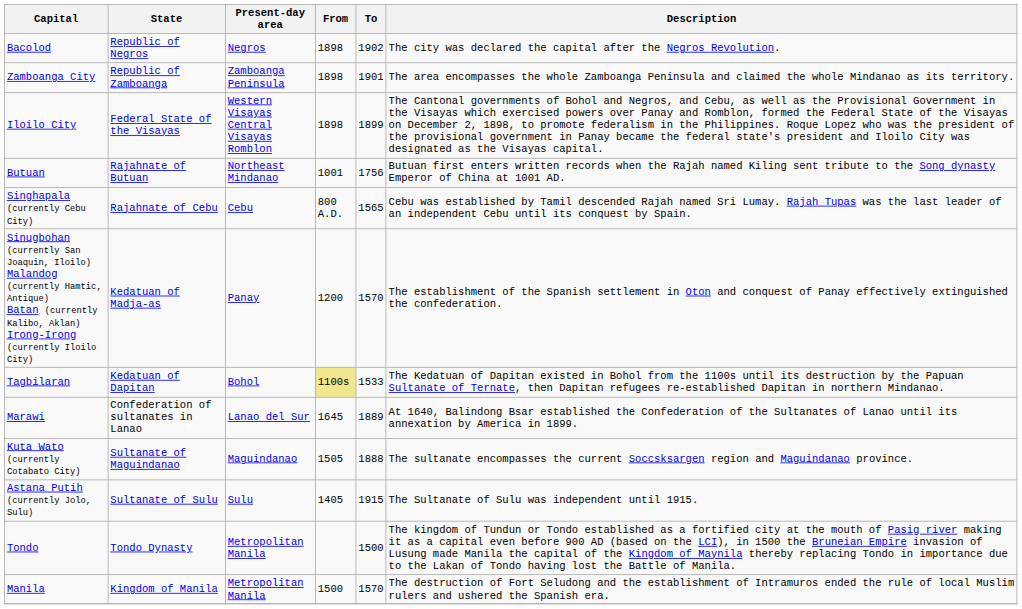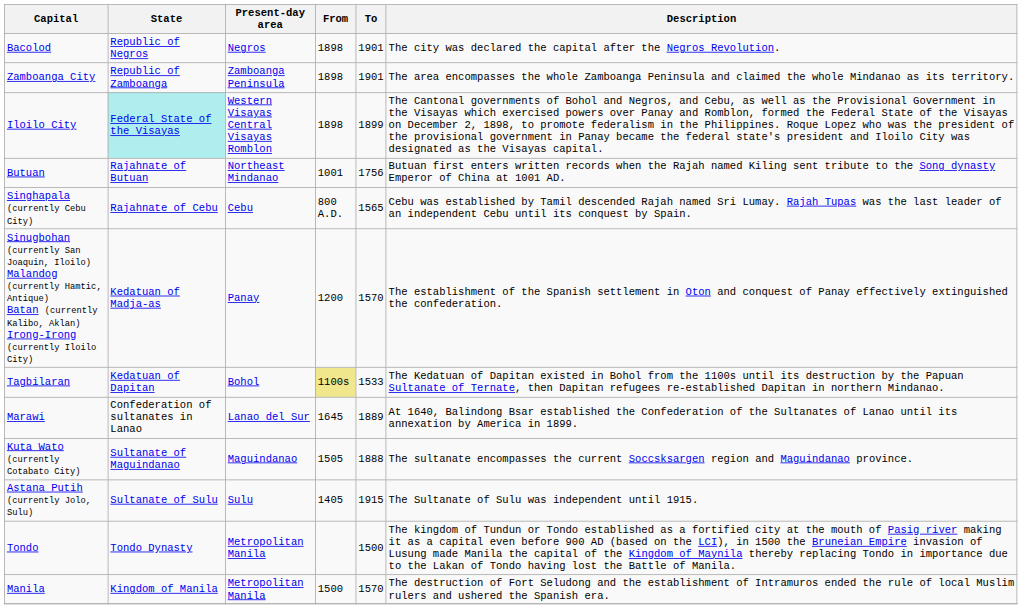Bacolod | To: 1902 -> 1901
Iloilo City | State: no background -> paleturquoise background
